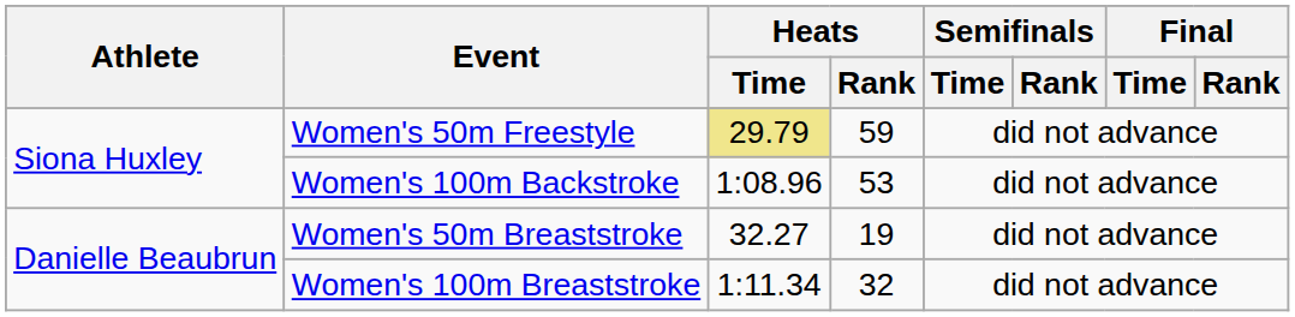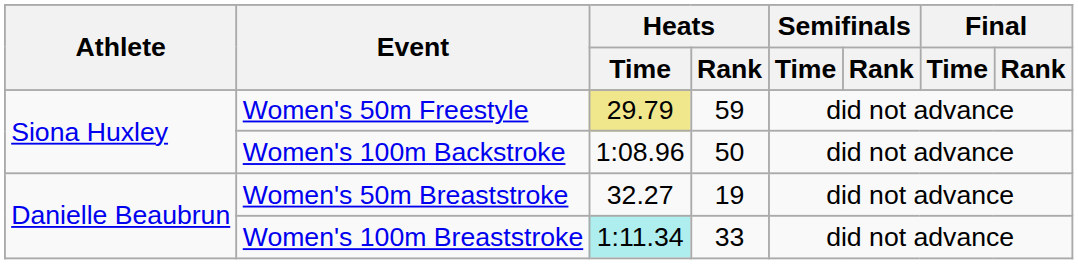Women's 100m Backstroke | Heats / Rank: 53 -> 50
Women's 100m Breaststroke | Heats / Time: no background -> paleturquoise background
Women's 100m Breaststroke | Heats / Rank: 32 -> 33
